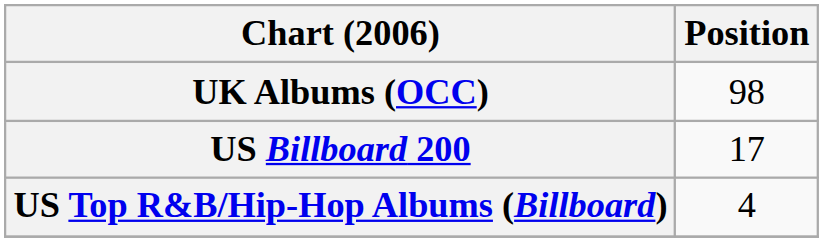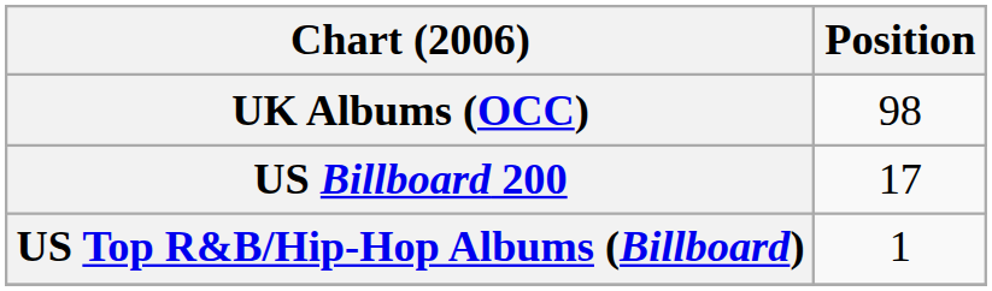US Top R&B/Hip-Hop Albums (Billboard) | Position: 4 -> 1
